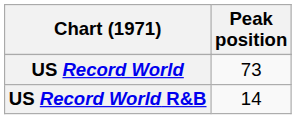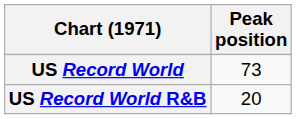US Record World R&B | Peak position: 14 -> 20
